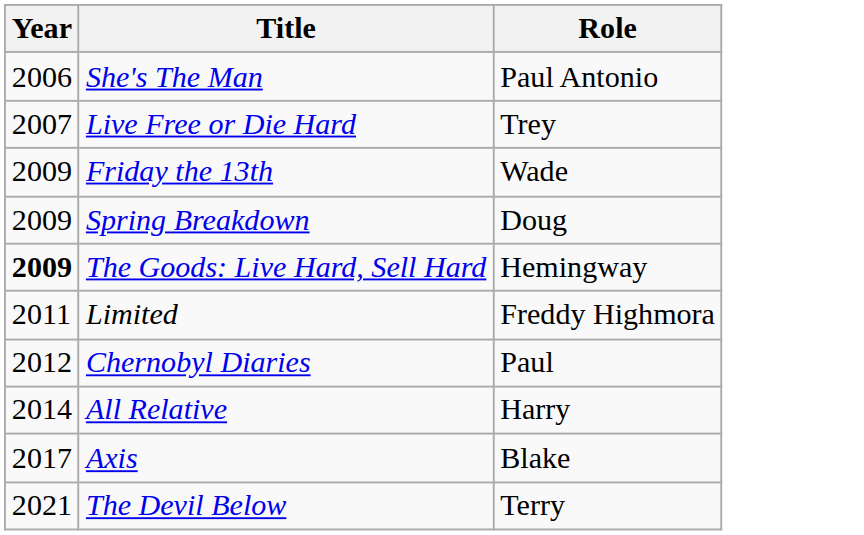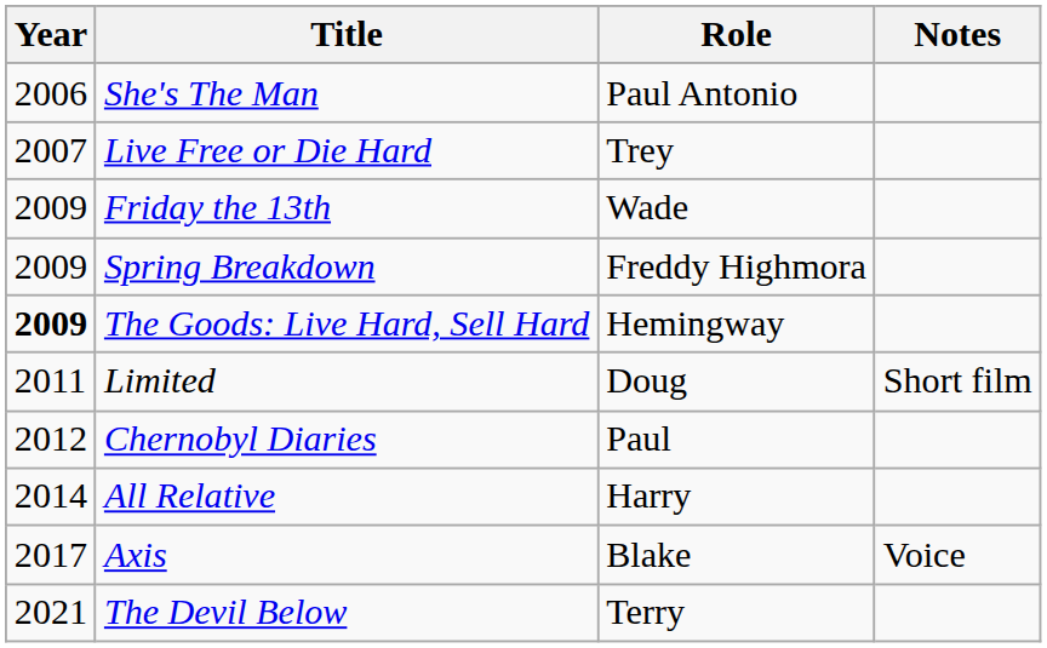+ column: Notes | Short film | Voice
Spring Breakdown | Role: Doug -> Freddy Highmora
Limited | Role: Freddy Highmora -> Doug
